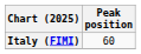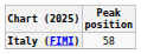Italy (FIMI) | Peak position: 60 -> 58
